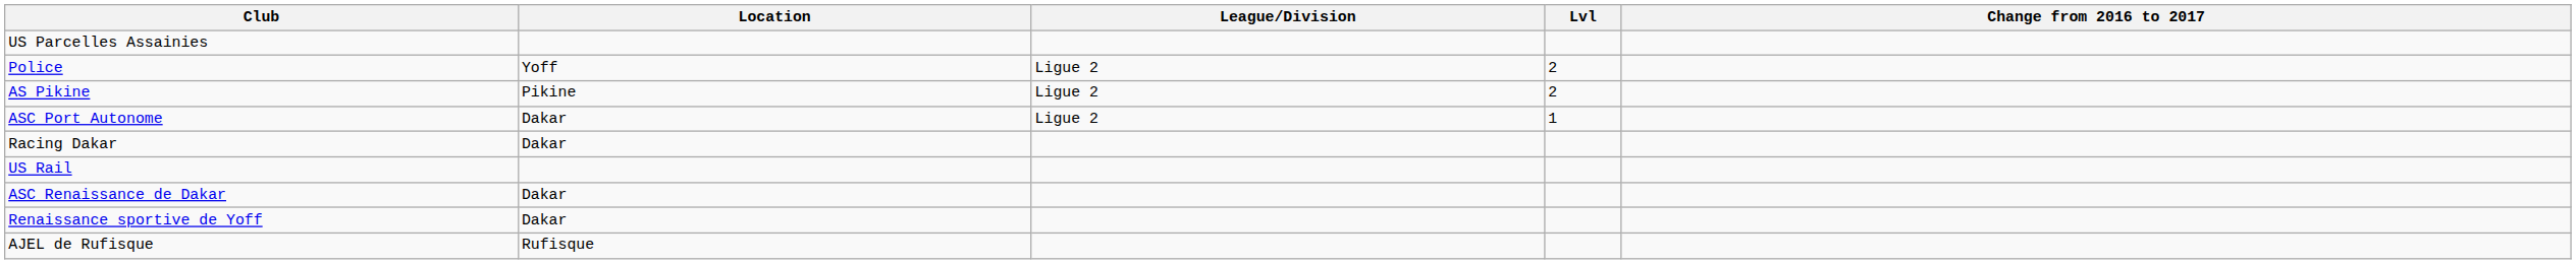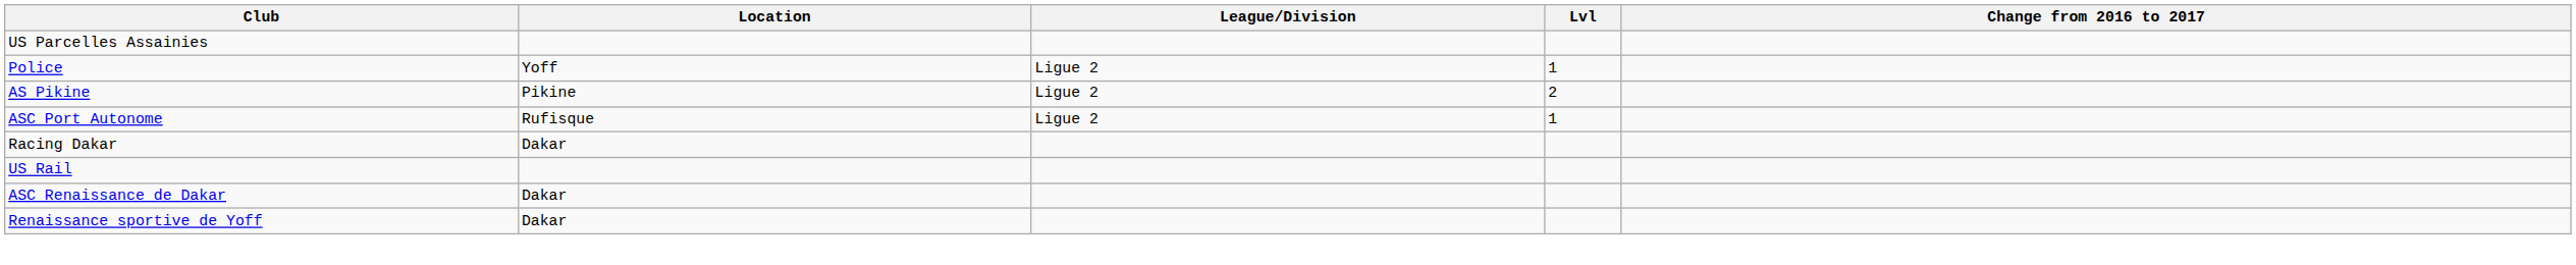Police | Lvl: 2 -> 1
ASC Port Autonome | Location: Dakar -> Rufisque
- row: AJEL de Rufisque | Rufisque
